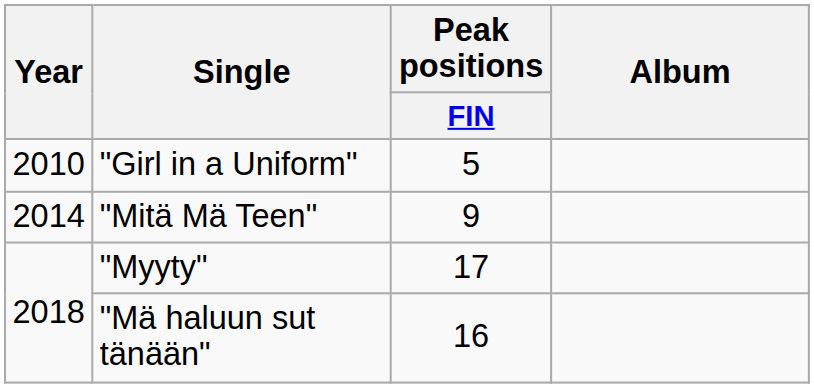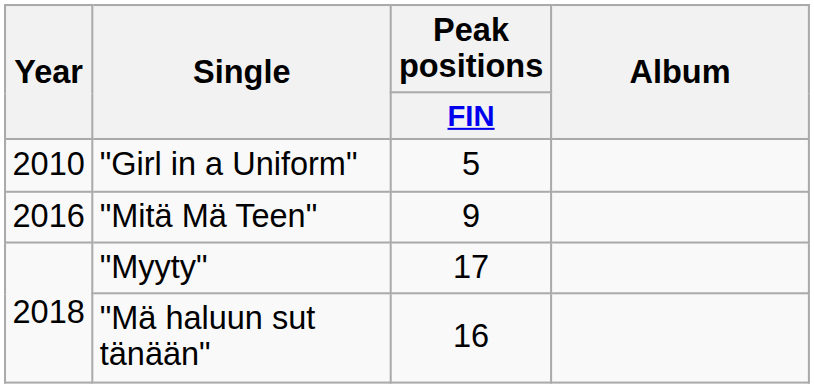"Mitä Mä Teen" | Year: 2014 -> 2016
